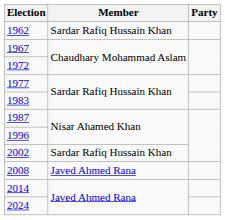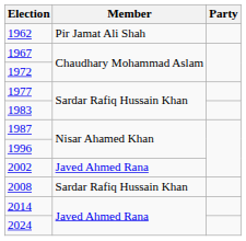1962 | Member: Sardar Rafiq Hussain Khan -> Pir Jamat Ali Shah
2002 | Member: Sardar Rafiq Hussain Khan -> Javed Ahmed Rana
2008 | Member: Javed Ahmed Rana -> Sardar Rafiq Hussain Khan
